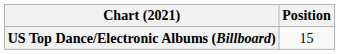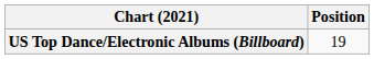US Top Dance/Electronic Albums (Billboard) | Position: 15 -> 19
